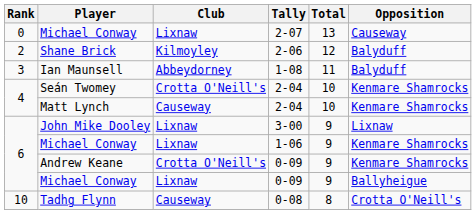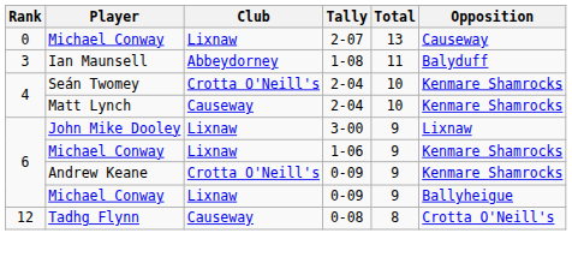- row: 2 | Shane Brick | Kilmoyley | 2-06 | 12 | Balyduff
Tadhg Flynn | Rank: 10 -> 12
